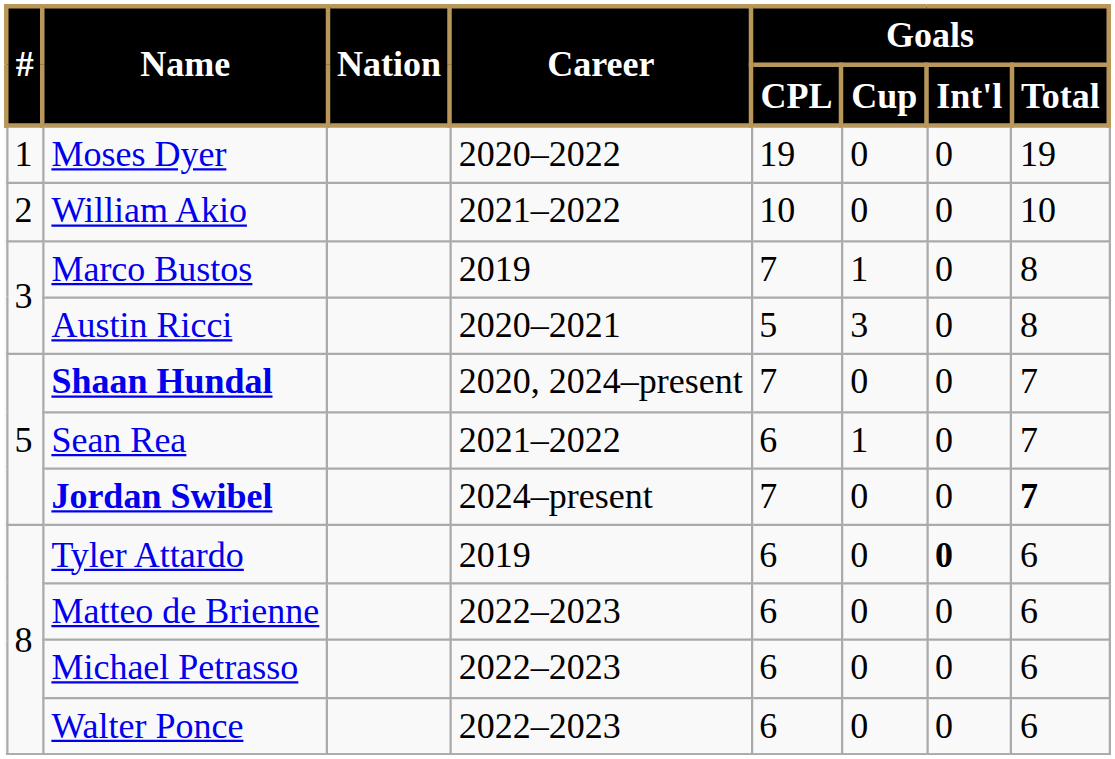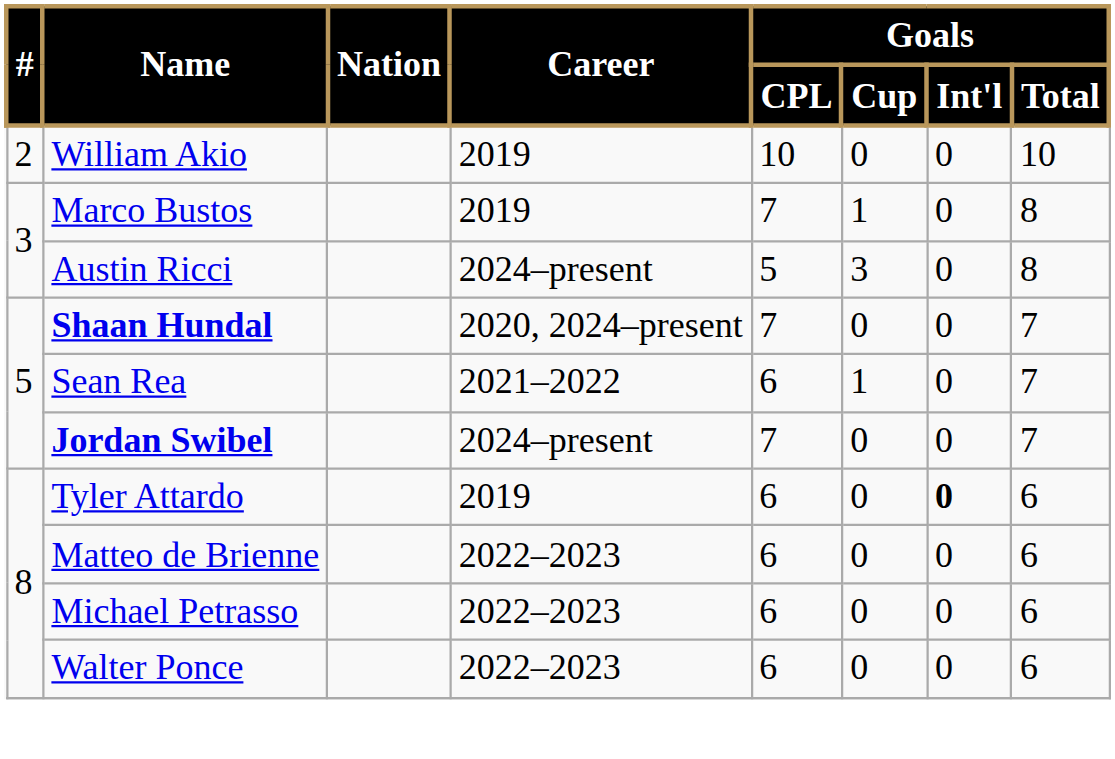- row: 1 | Moses Dyer | 2020–2022 | 19 | 0 | 0 | 19
William Akio | Career: 2021–2022 -> 2019
Austin Ricci | Career: 2020–2021 -> 2024–present
Jordan Swibel | Goals / Total: bold -> normal
